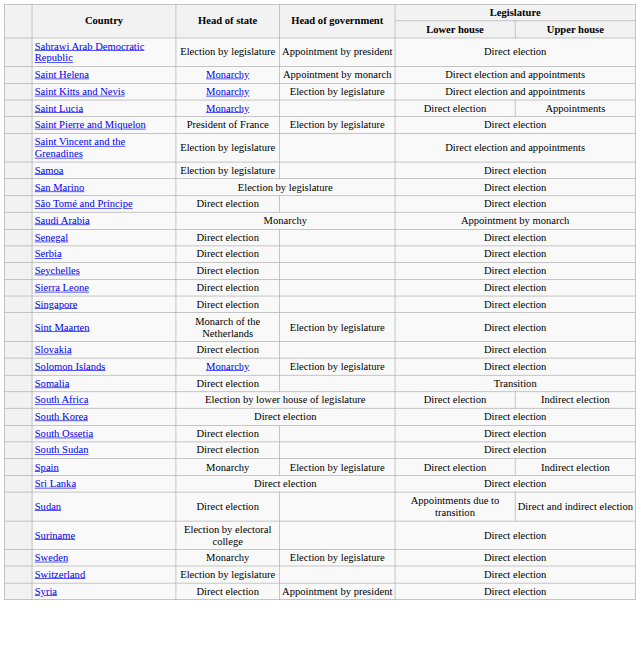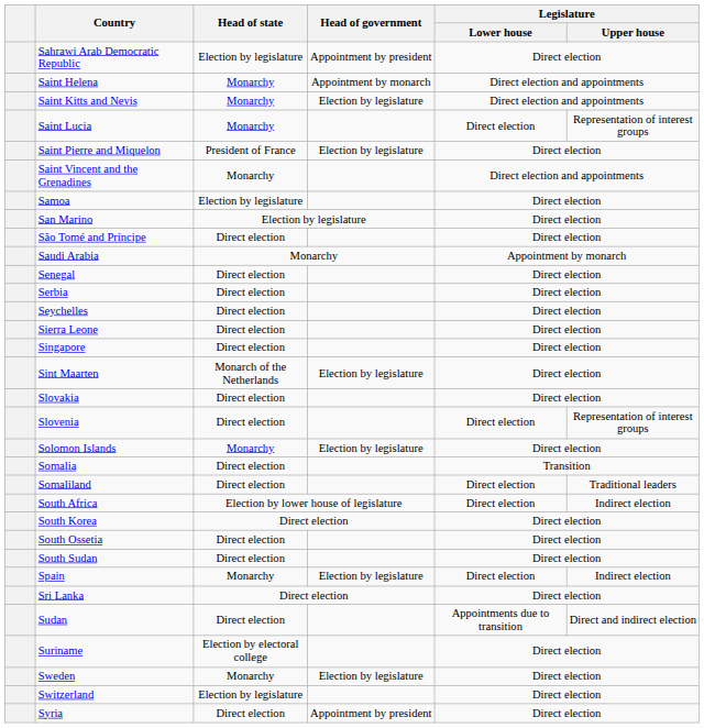Saint Lucia | Legislature / Upper house: Appointments -> Representation of interest groups
Saint Vincent and the Grenadines | Head of state: Election by legislature -> Monarchy
+ row: Slovenia | Direct election | Direct election | Representation of interest groups
+ row: Somaliland | Direct election | Direct election | Traditional leaders
